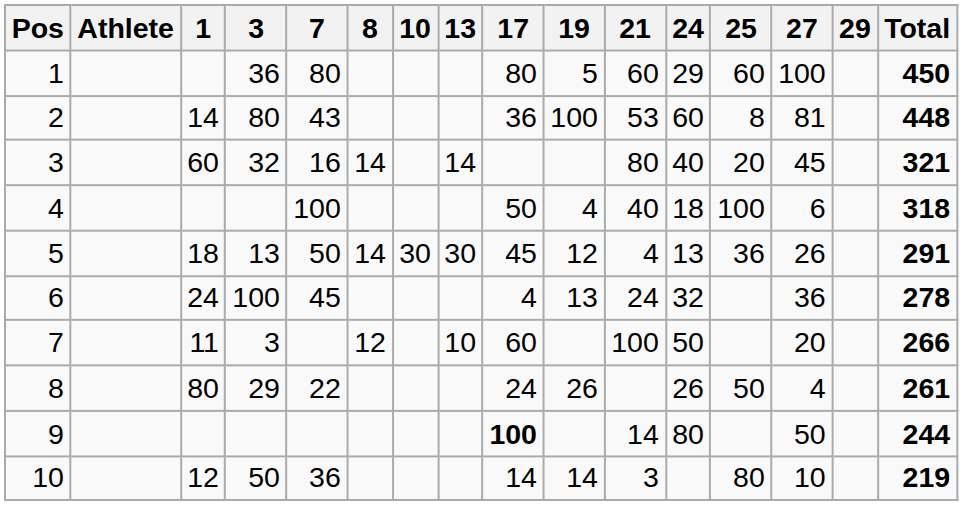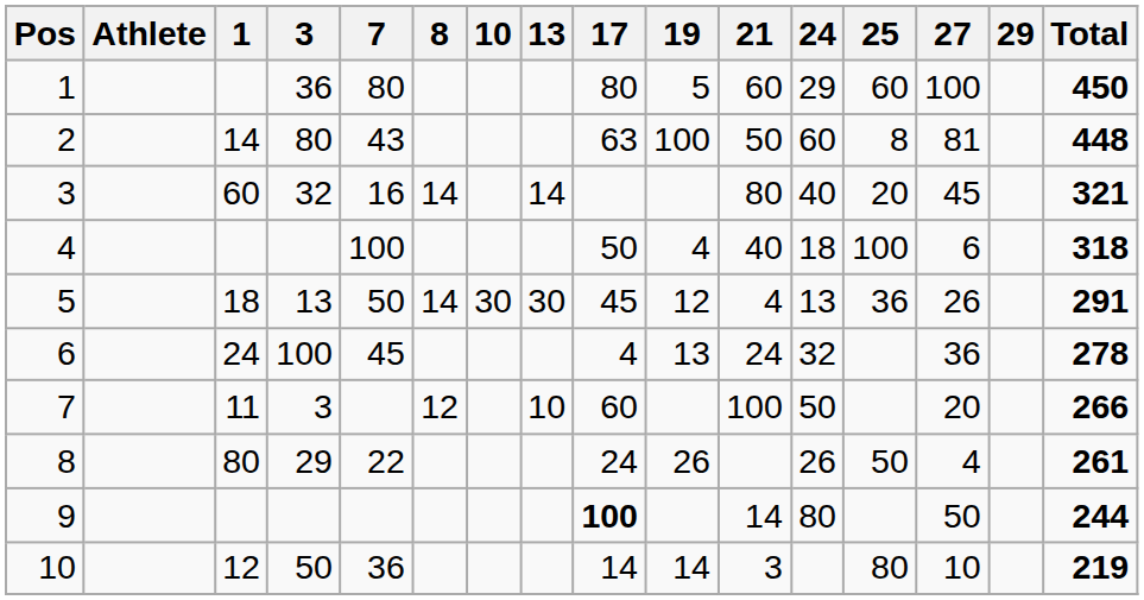2 | 17: 36 -> 63
2 | 21: 53 -> 50
